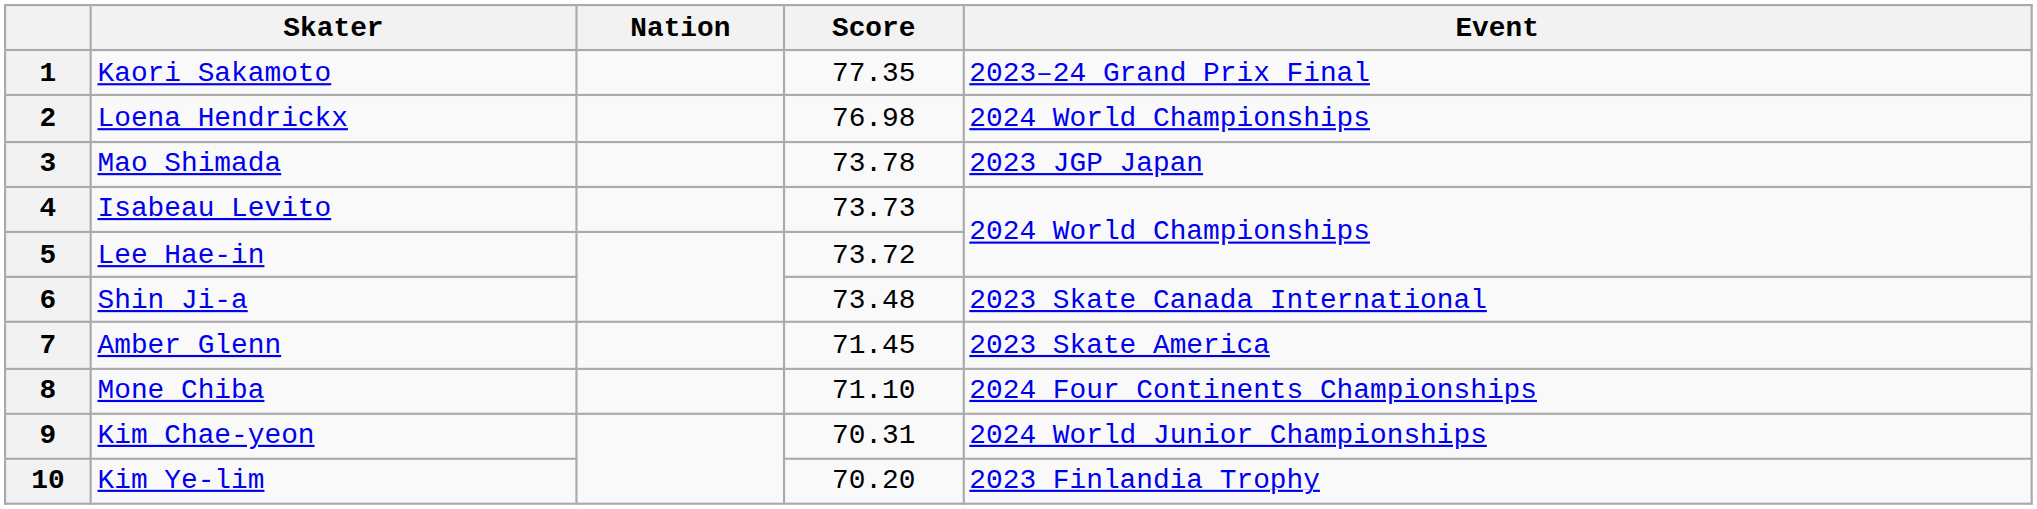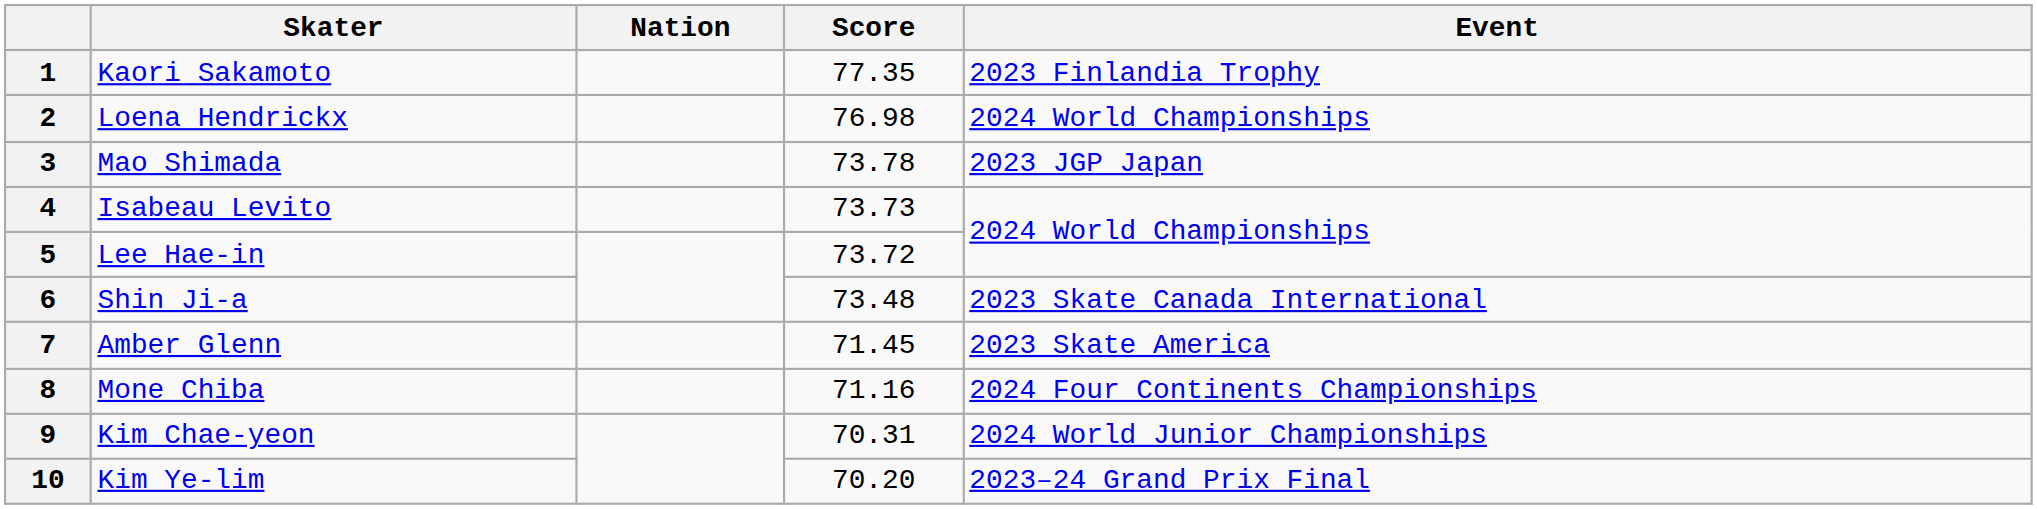1 | Event: 2023–24 Grand Prix Final -> 2023 Finlandia Trophy
8 | Score: 71.10 -> 71.16
10 | Event: 2023 Finlandia Trophy -> 2023–24 Grand Prix Final
